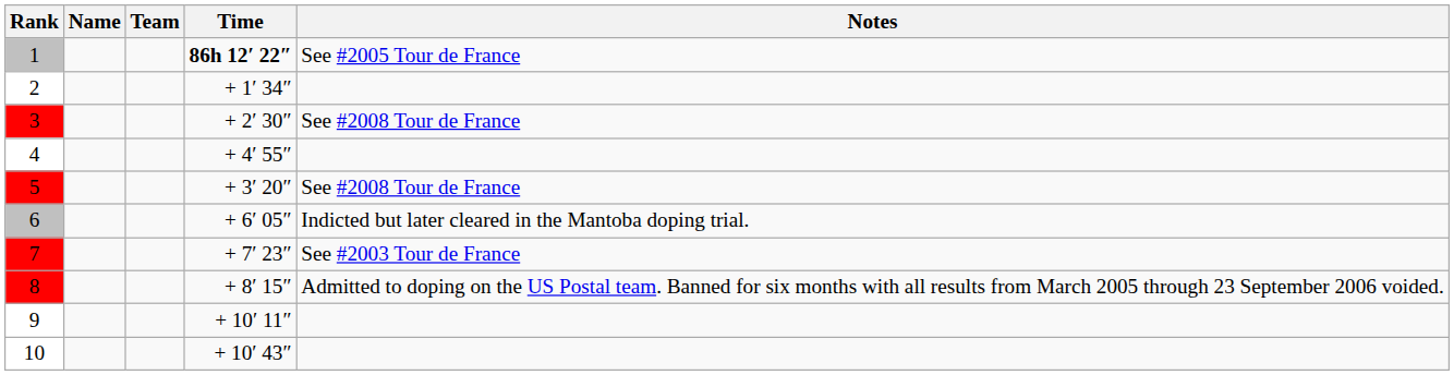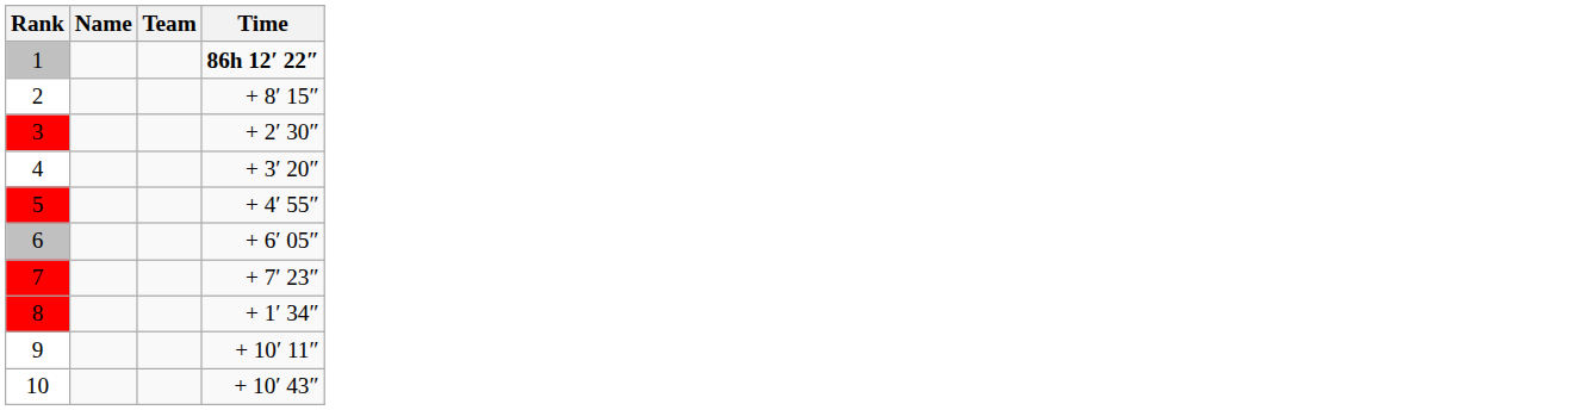- column: Notes | See #2005 Tour de France | See #2008 Tour de France | See #2008 Tour de France | Indicted but later cleared in the Mantoba doping trial. | See #2003 Tour de France | Admitted to doping on the US Postal team. Banned for six months with all results from March 2005 through 23 September 2006 voided.
2 | Time: + 1′ 34″ -> + 8′ 15″
4 | Time: + 4′ 55″ -> + 3′ 20″
5 | Time: + 3′ 20″ -> + 4′ 55″
8 | Time: + 8′ 15″ -> + 1′ 34″
